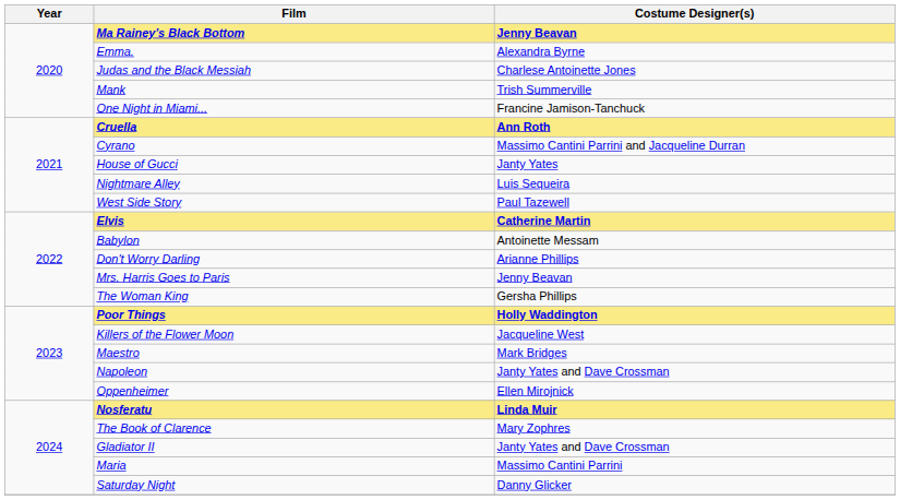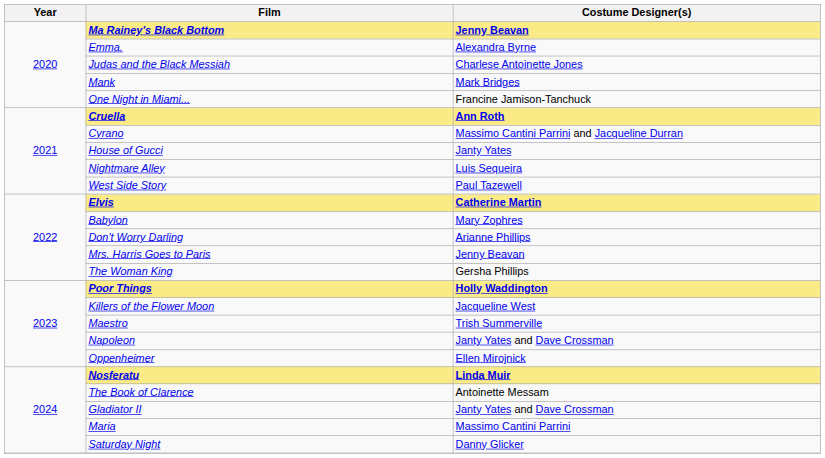Mank | Costume Designer(s): Trish Summerville -> Mark Bridges
Babylon | Costume Designer(s): Antoinette Messam -> Mary Zophres
Maestro | Costume Designer(s): Mark Bridges -> Trish Summerville
The Book of Clarence | Costume Designer(s): Mary Zophres -> Antoinette Messam
